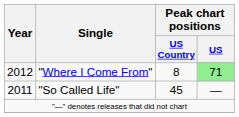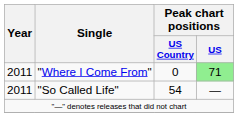"Where I Come From" | Year: 2012 -> 2011
"Where I Come From" | Peak chart positions / US Country: 8 -> 0
"So Called Life" | Peak chart positions / US Country: 45 -> 54
